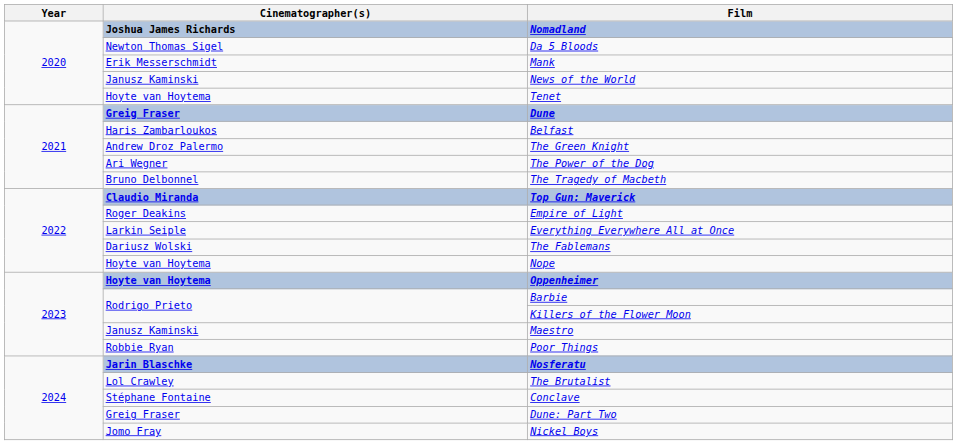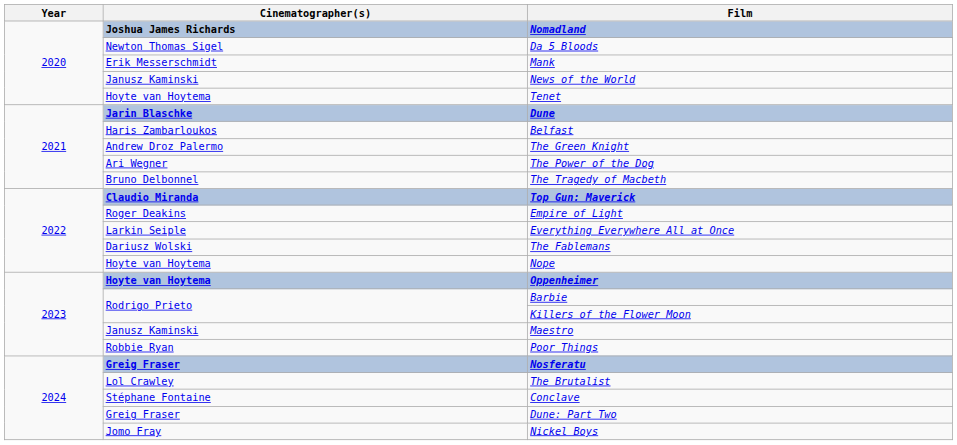Dune | Cinematographer(s): Greig Fraser -> Jarin Blaschke
Nosferatu | Cinematographer(s): Jarin Blaschke -> Greig Fraser
